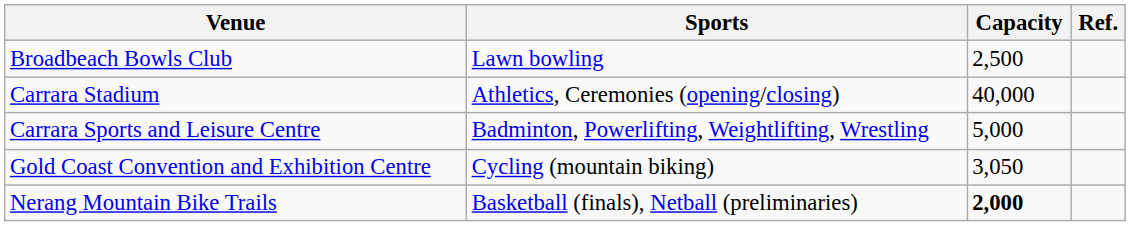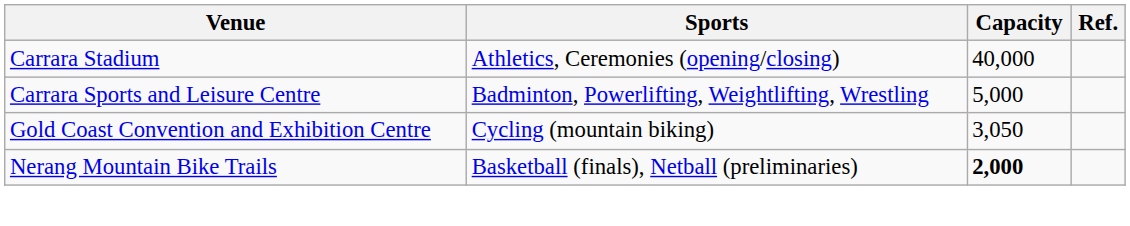- row: Broadbeach Bowls Club | Lawn bowling | 2,500
